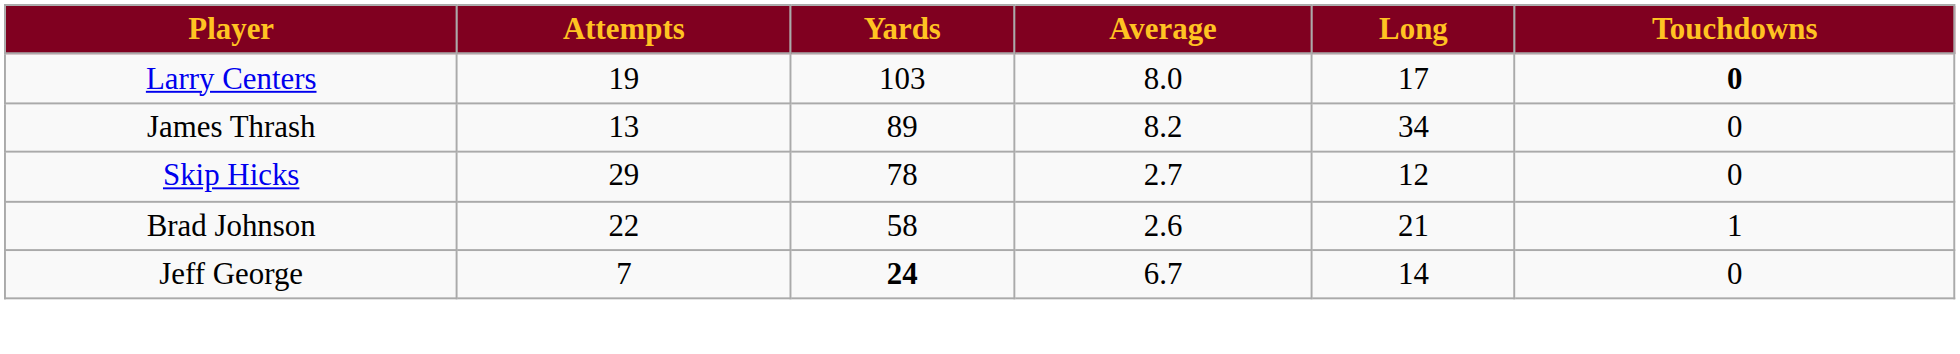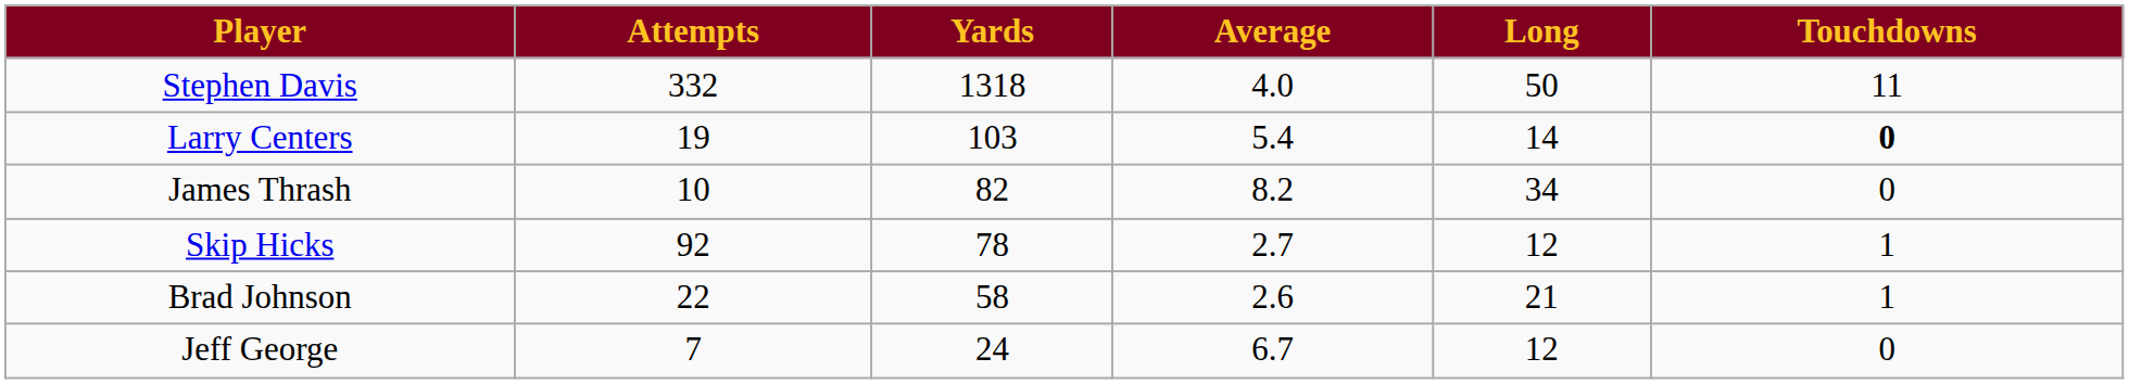+ row: Stephen Davis | 332 | 1318 | 4.0 | 50 | 11
Larry Centers | Average: 8.0 -> 5.4
Larry Centers | Long: 17 -> 14
James Thrash | Attempts: 13 -> 10
James Thrash | Yards: 89 -> 82
Skip Hicks | Attempts: 29 -> 92
Skip Hicks | Touchdowns: 0 -> 1
Jeff George | Yards: bold -> normal
Jeff George | Long: 14 -> 12
